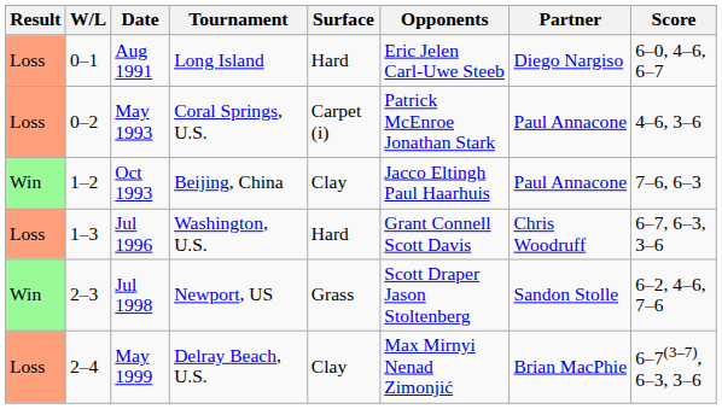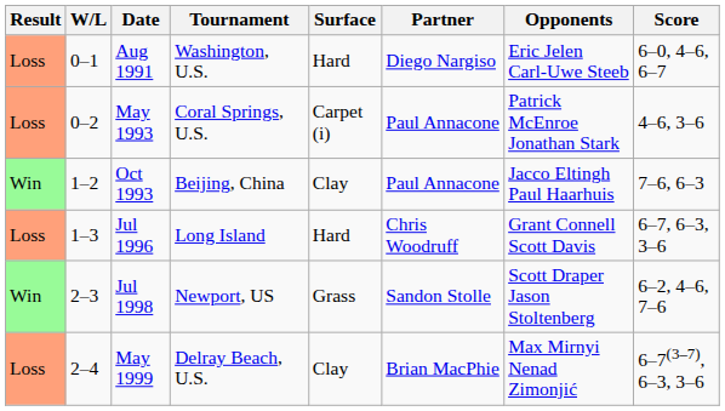columns swapped: Partner <-> Opponents
Aug 1991 | Tournament: Long Island -> Washington, U.S.
Jul 1996 | Tournament: Washington, U.S. -> Long Island
